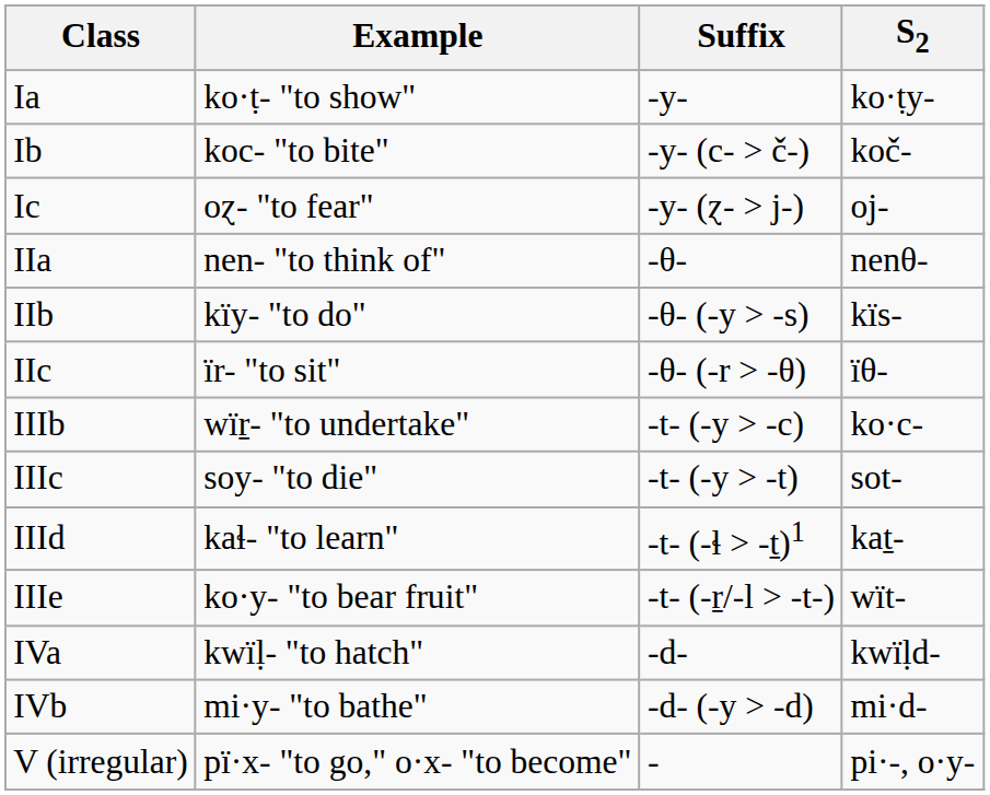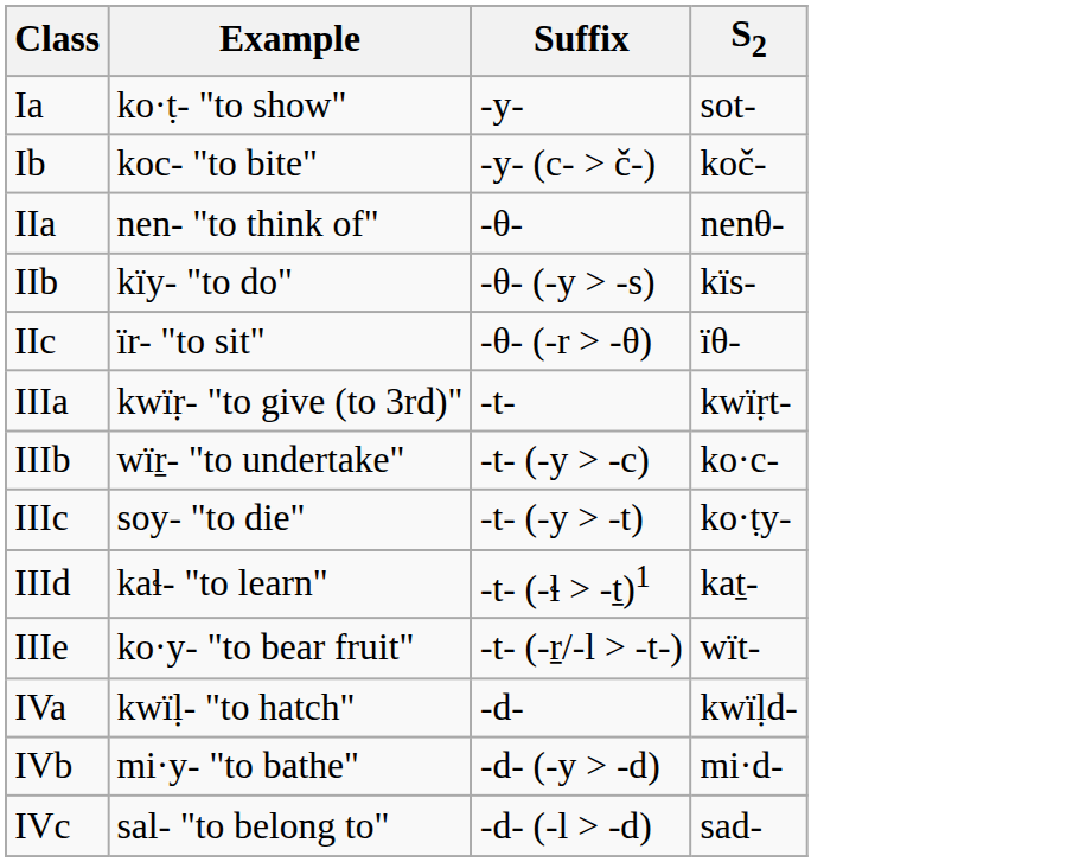Ia | S2: ko·ṭy- -> sot-
- row: Ic | oɀ- "to fear" | -y- (ɀ- > j-) | oj-
+ row: IIIa | kwïṛ- "to give (to 3rd)" | -t- | kwïṛt-
IIIc | S2: sot- -> ko·ṭy-
+ row: IVc | sal- "to belong to" | -d- (-l > -d) | sad-
- row: V (irregular) | pï·x- "to go," o·x- "to become" | - | pi·-, o·y-
